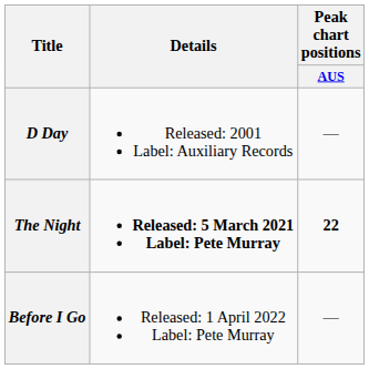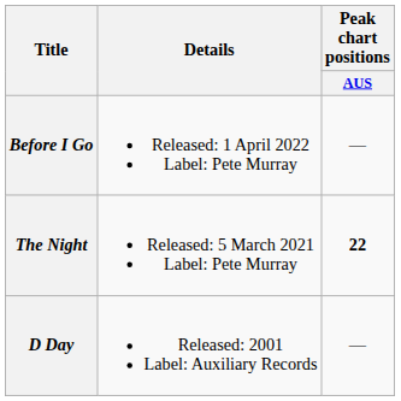rows swapped: D Day <-> Before I Go
The Night | Details: bold -> normal
